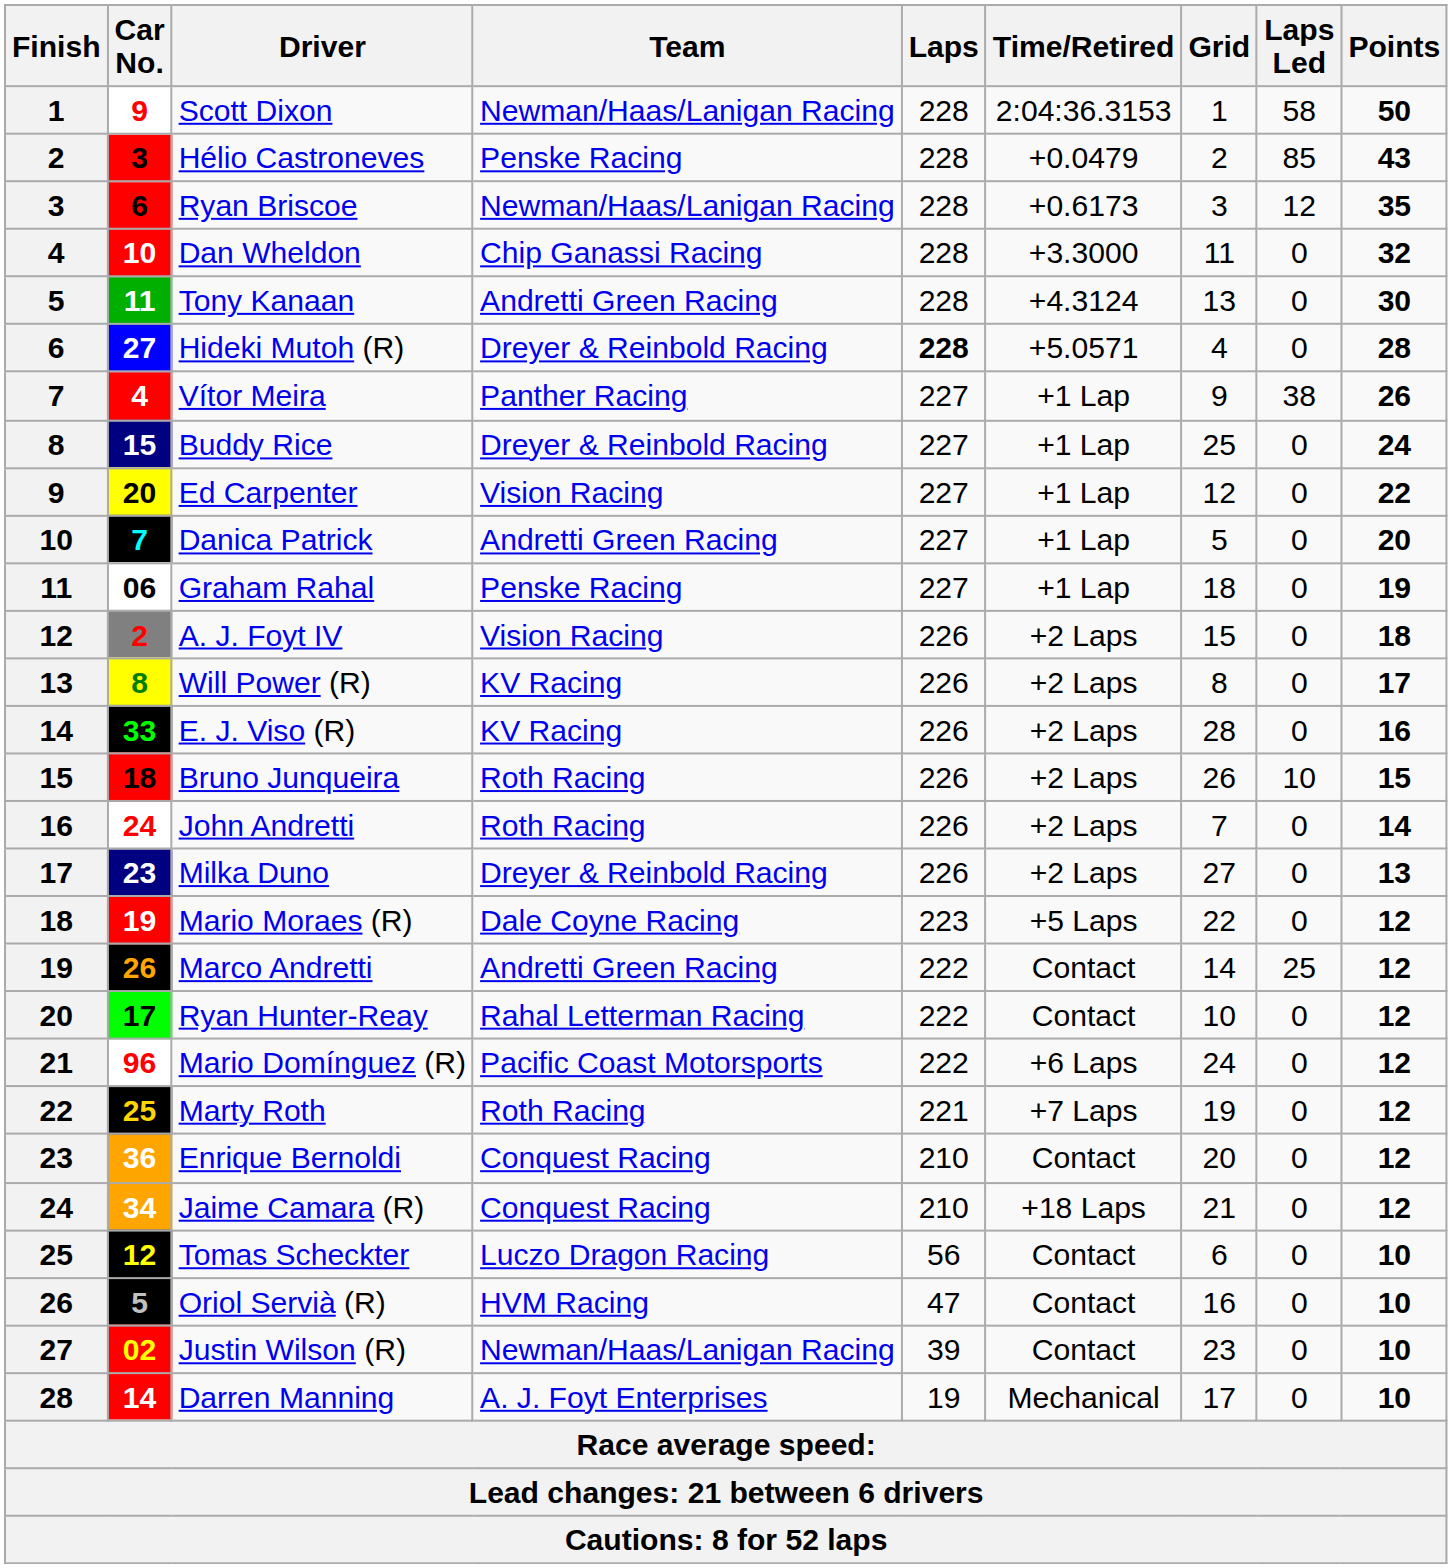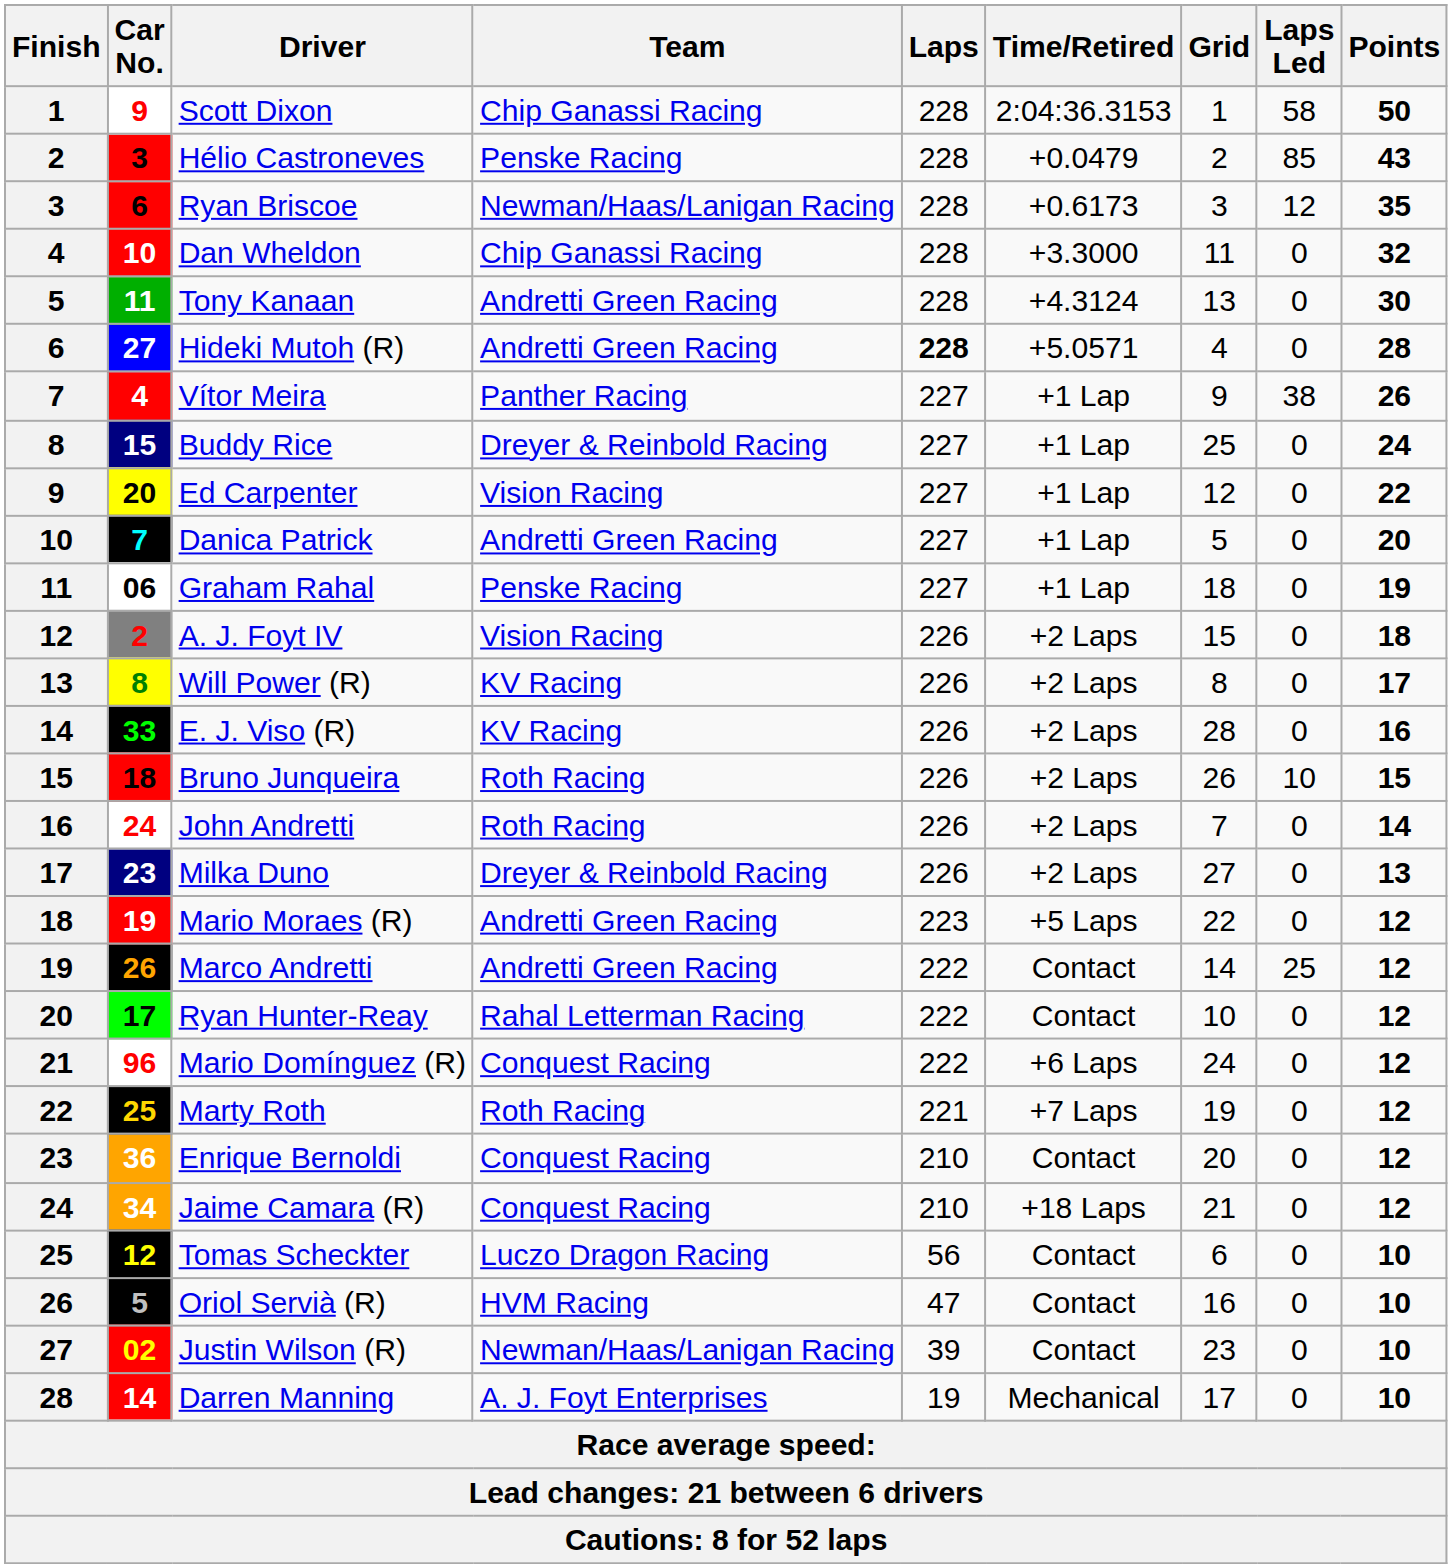Scott Dixon | Team: Newman/Haas/Lanigan Racing -> Chip Ganassi Racing
Hideki Mutoh (R) | Team: Dreyer & Reinbold Racing -> Andretti Green Racing
Mario Moraes (R) | Team: Dale Coyne Racing -> Andretti Green Racing
Mario Domínguez (R) | Team: Pacific Coast Motorsports -> Conquest Racing
